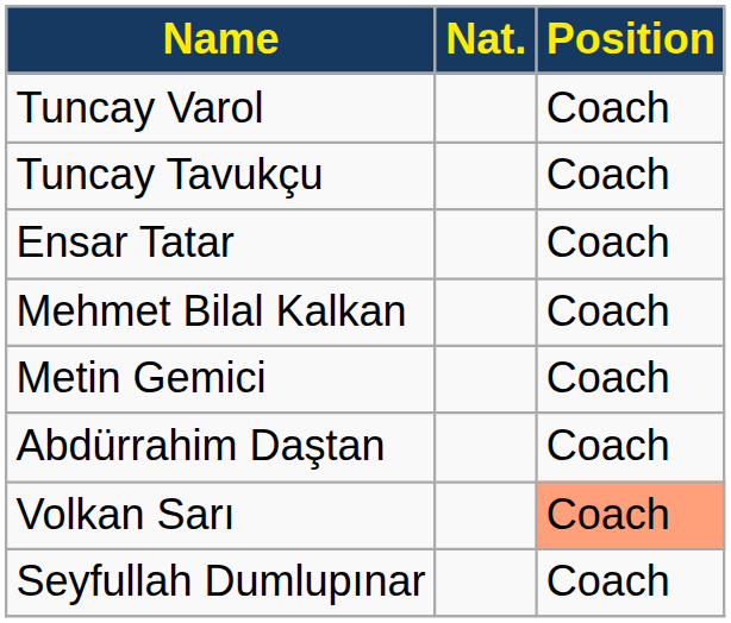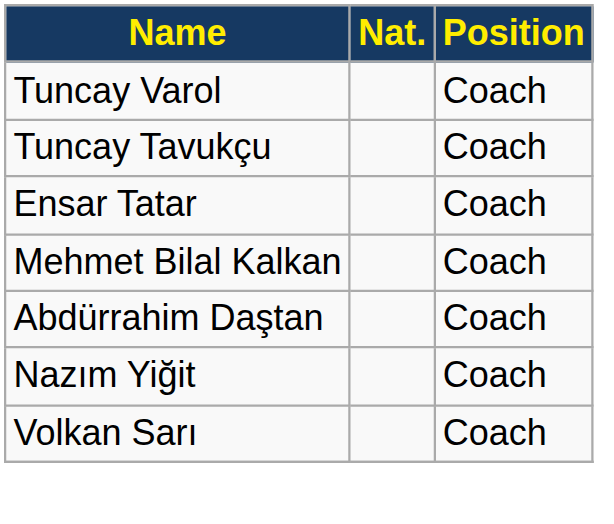- row: Metin Gemici | Coach
+ row: Nazım Yiğit | Coach
Volkan Sarı | Position: lightsalmon background -> no background
- row: Seyfullah Dumlupınar | Coach
